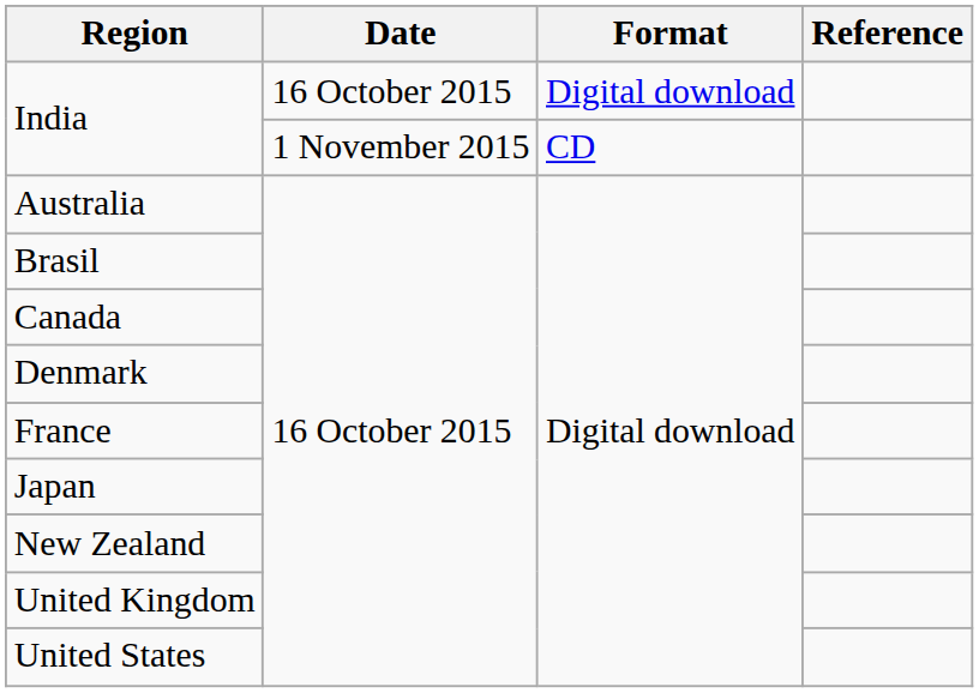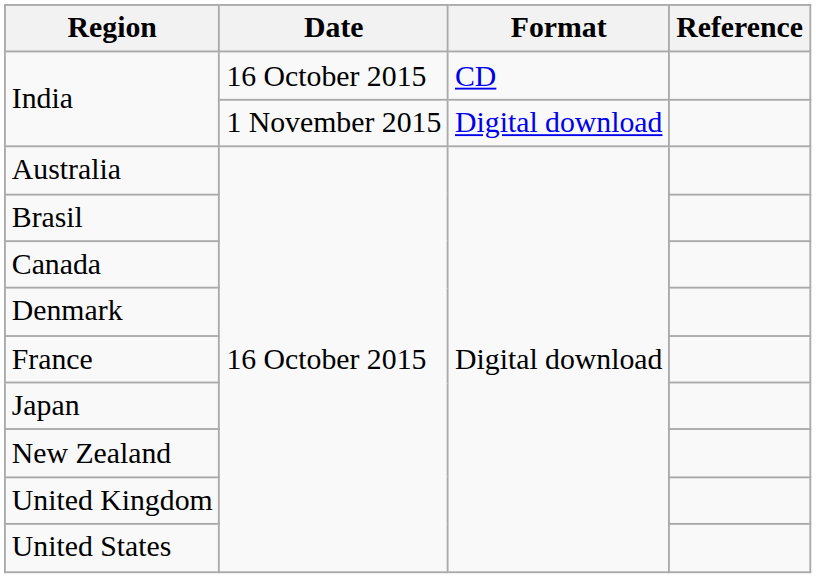India / 16 October 2015 | Format: Digital download -> CD
India / 1 November 2015 | Format: CD -> Digital download
